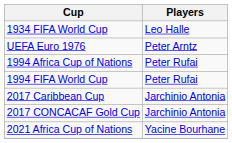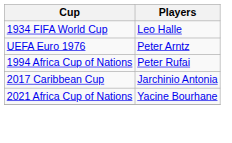- row: 1994 FIFA World Cup | Peter Rufai
- row: 2017 CONCACAF Gold Cup | Jarchinio Antonia
